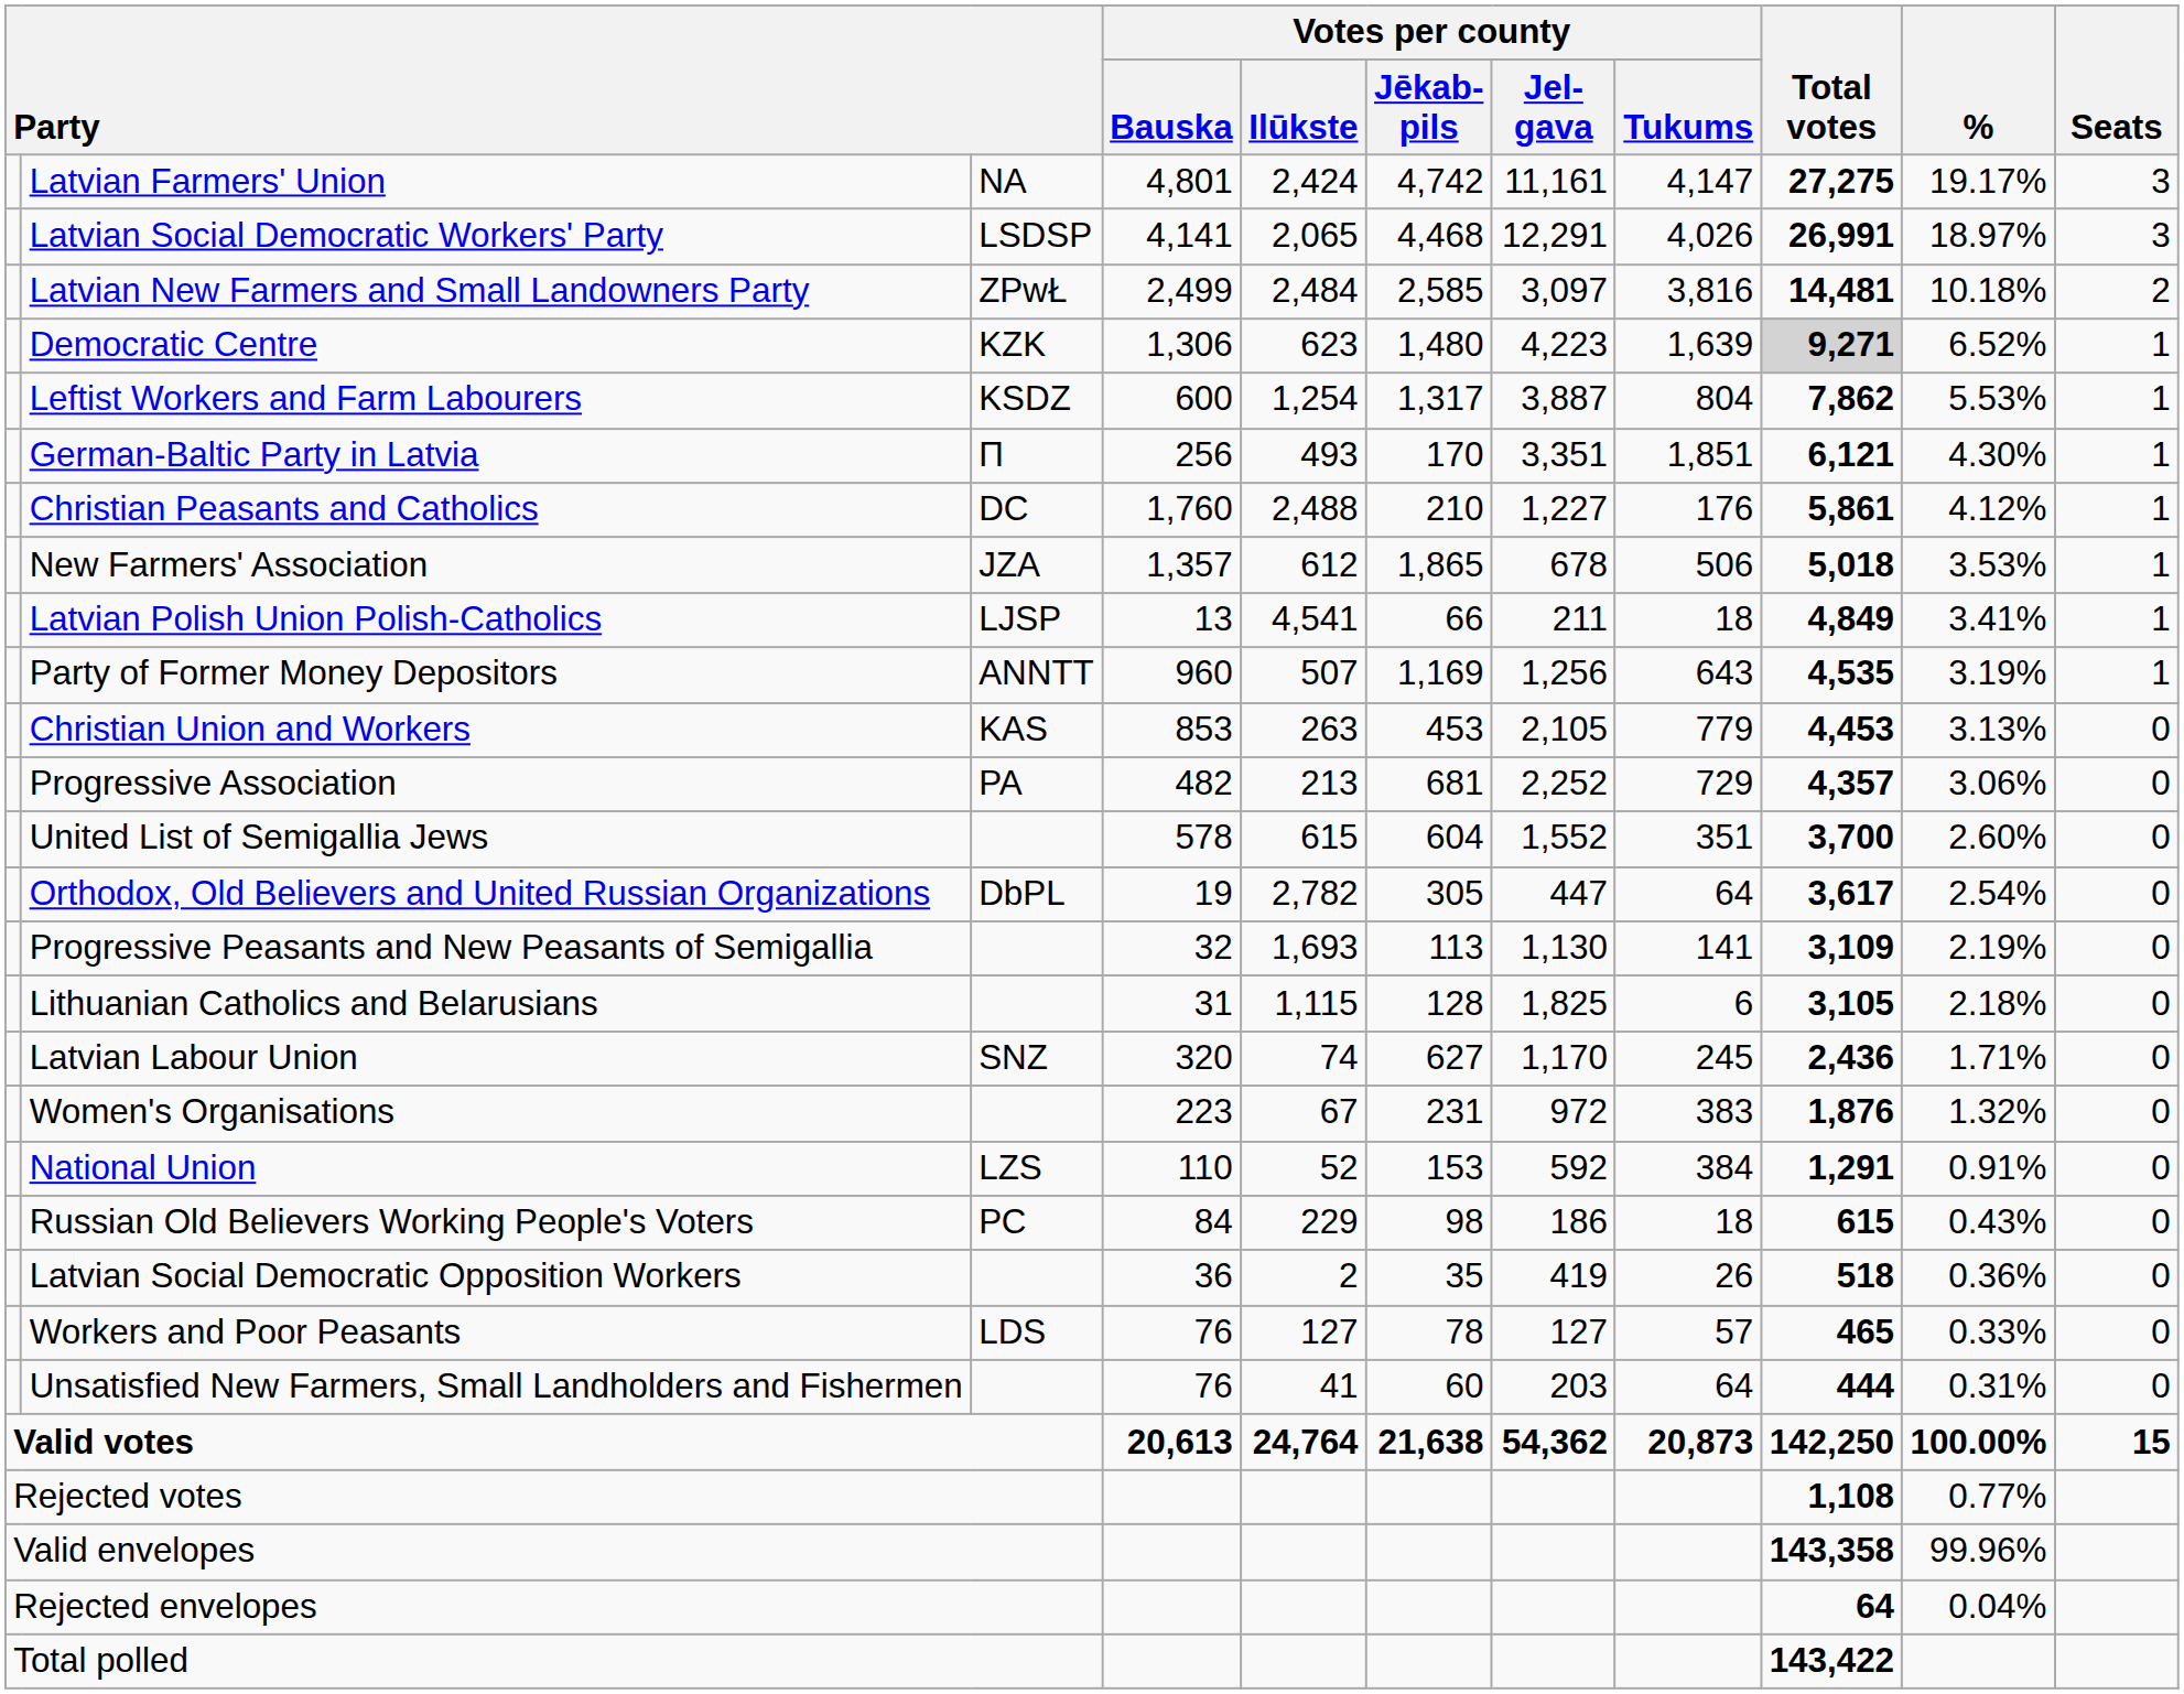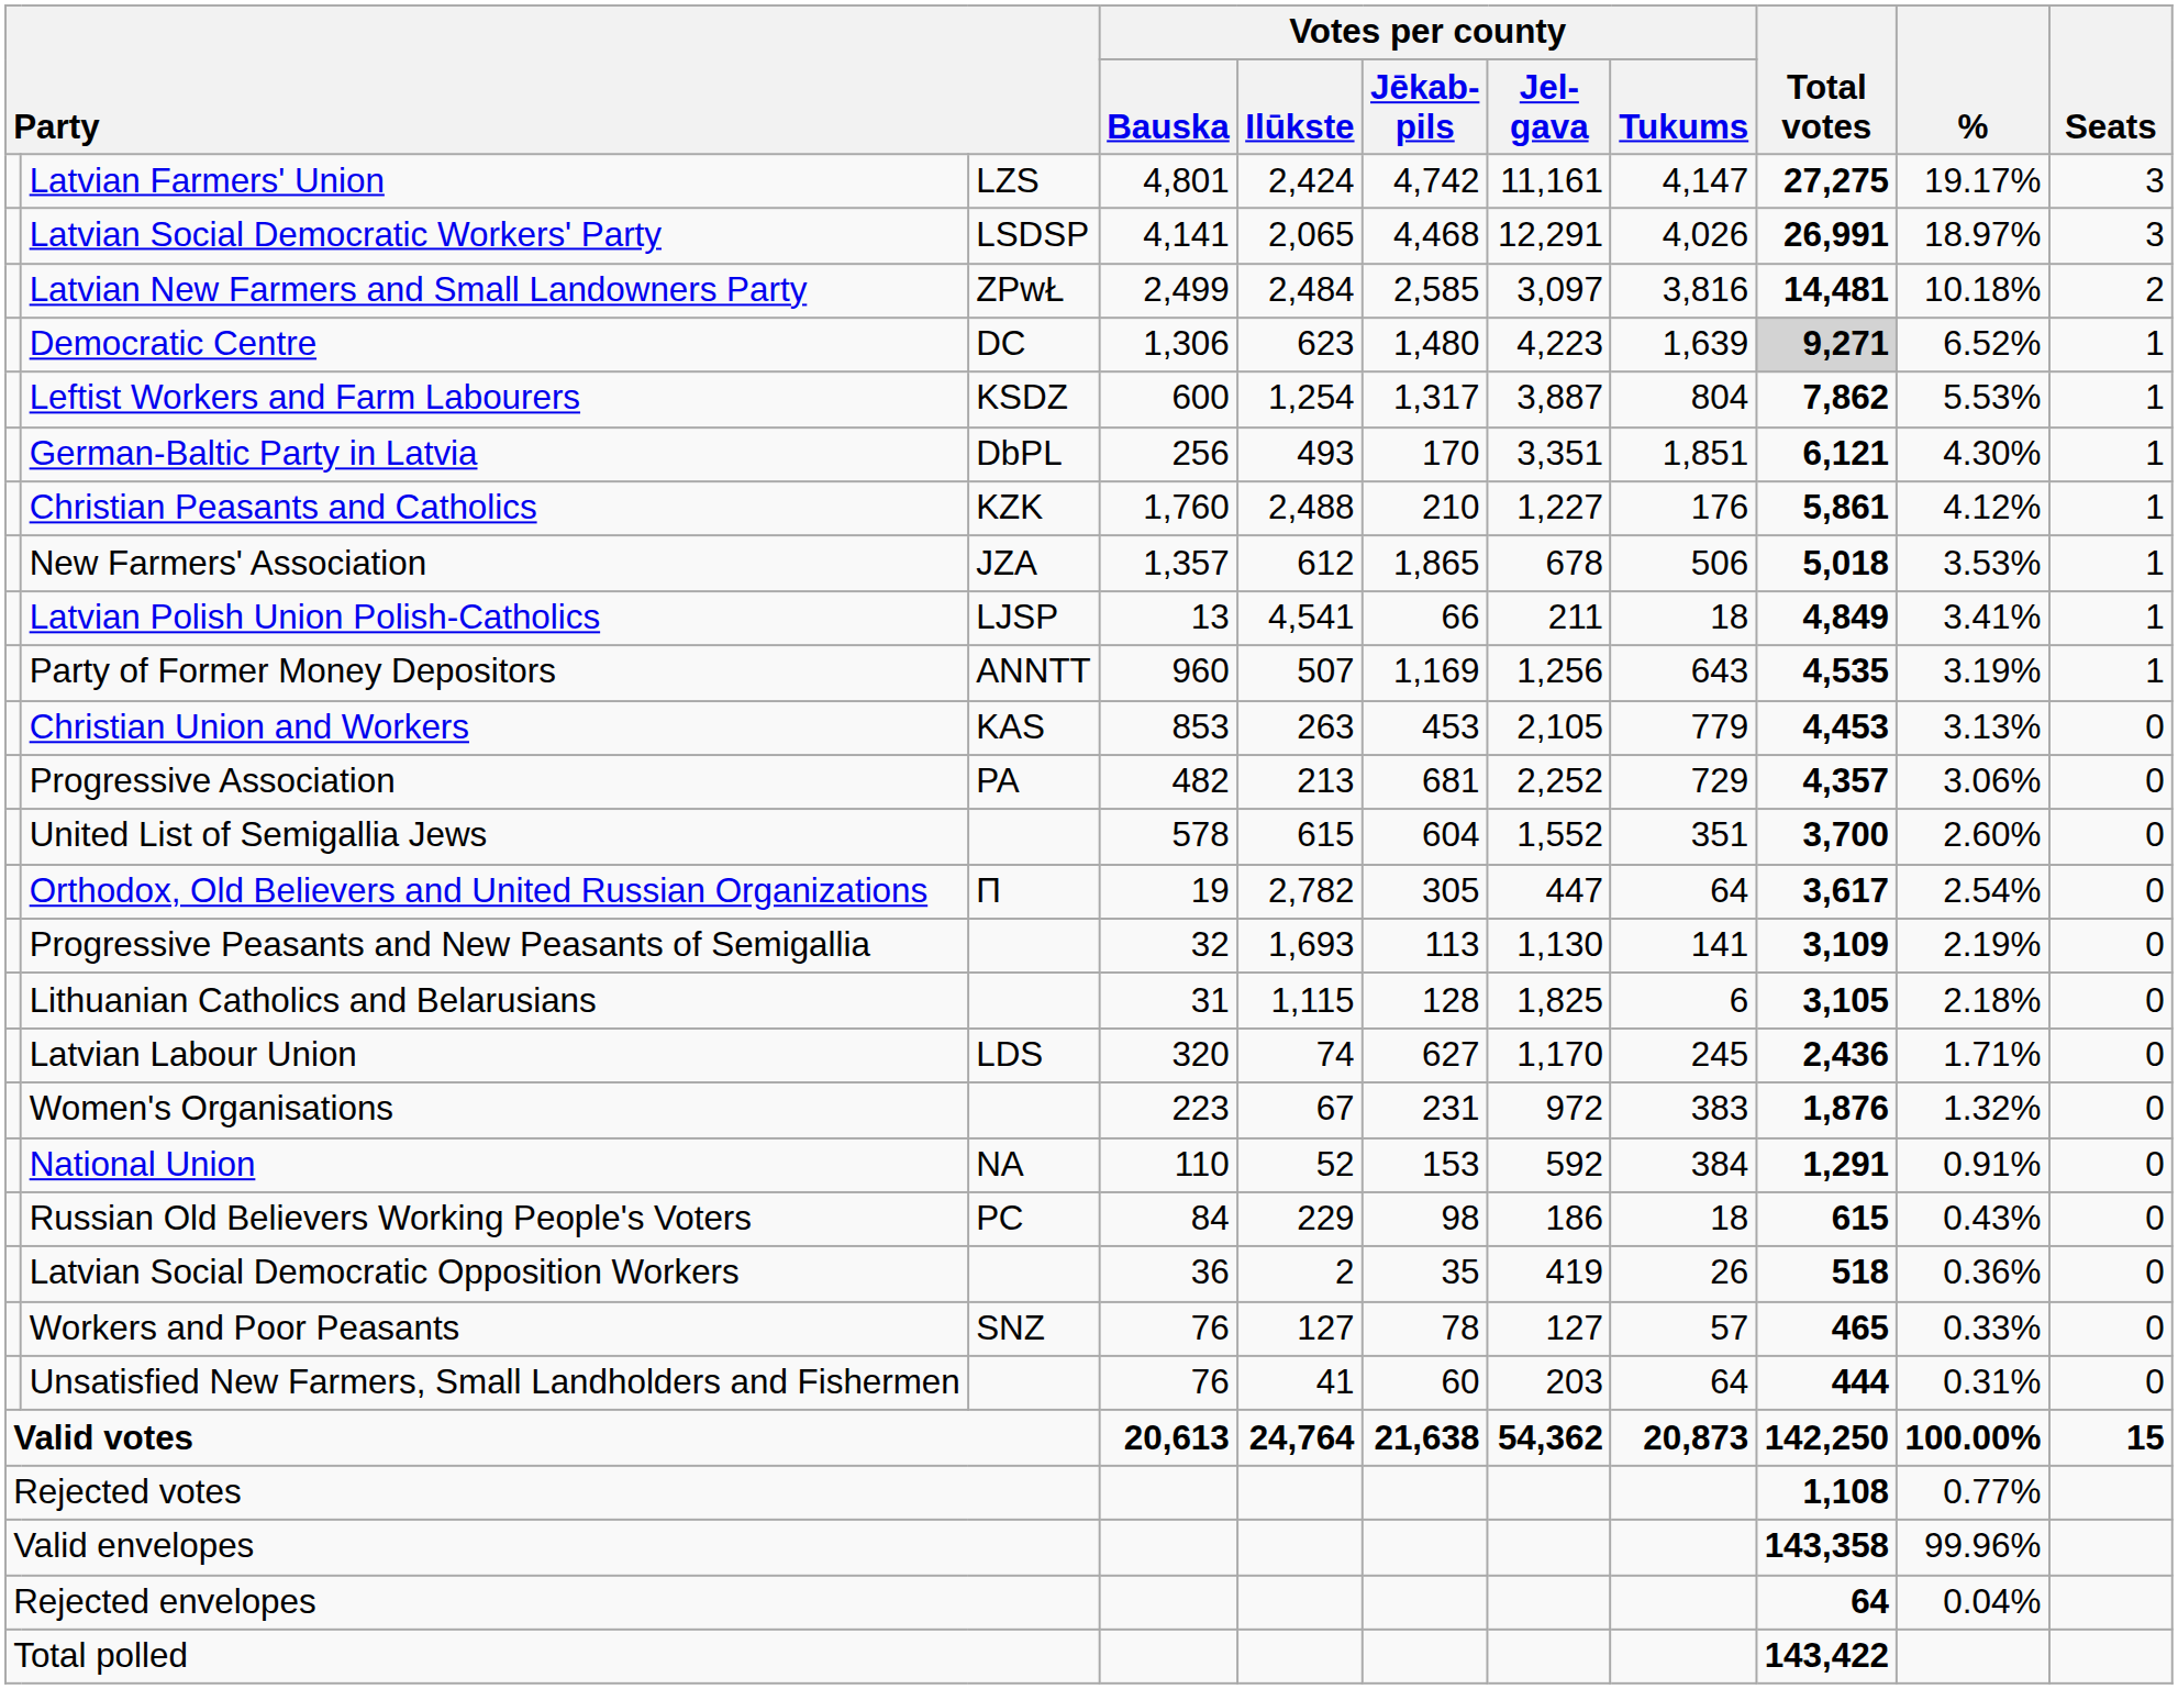Latvian Farmers' Union | column 3: NA -> LZS
Democratic Centre | column 3: KZK -> DC
German-Baltic Party in Latvia | column 3: П -> DbPL
Christian Peasants and Catholics | column 3: DC -> KZK
Orthodox, Old Believers and United Russian Organizations | column 3: DbPL -> П
Latvian Labour Union | column 3: SNZ -> LDS
National Union | column 3: LZS -> NA
Workers and Poor Peasants | column 3: LDS -> SNZ
